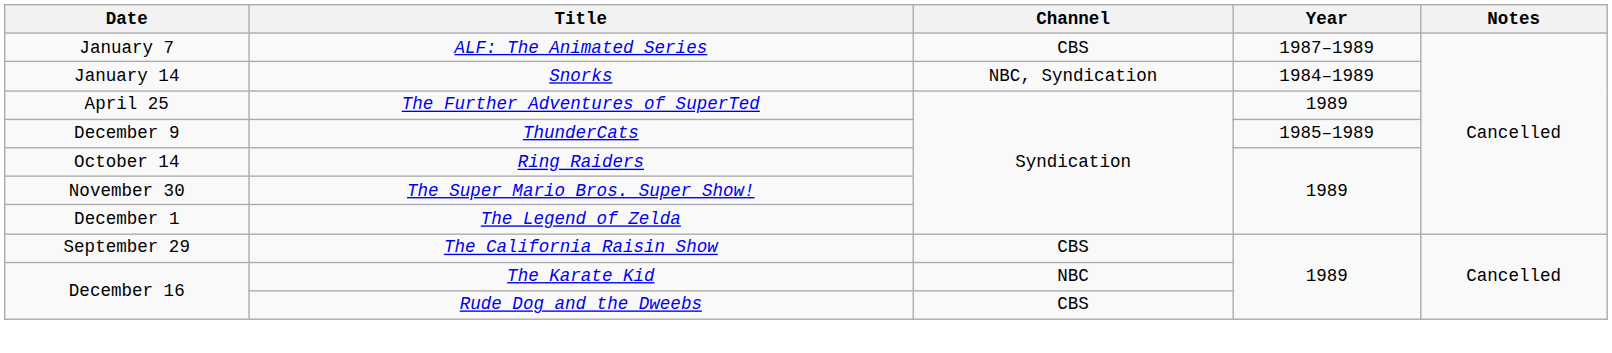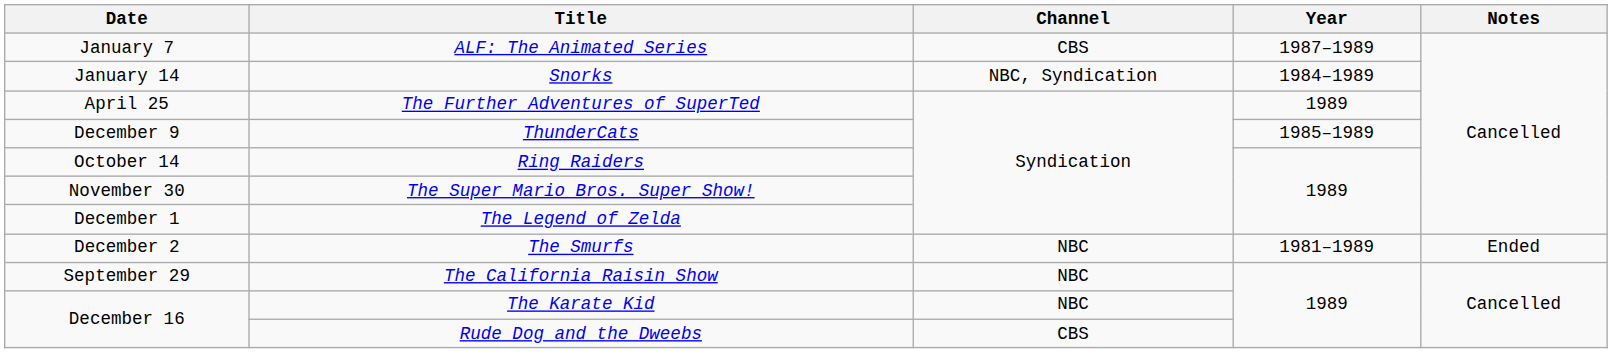+ row: December 2 | The Smurfs | NBC | 1981–1989 | Ended
The California Raisin Show | Channel: CBS -> NBC
